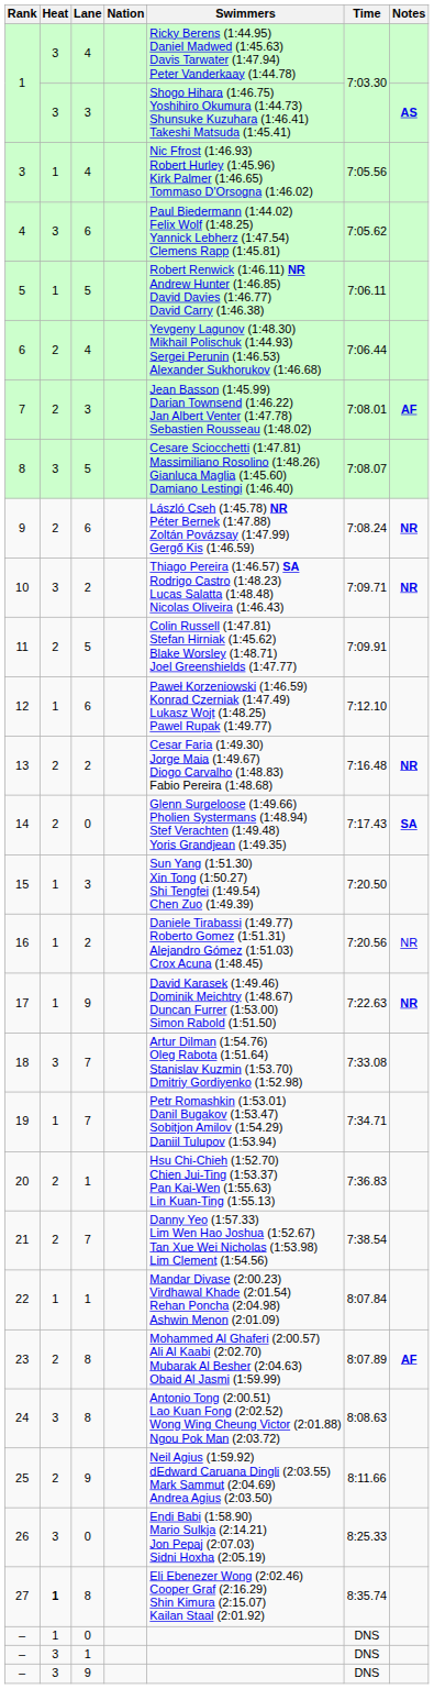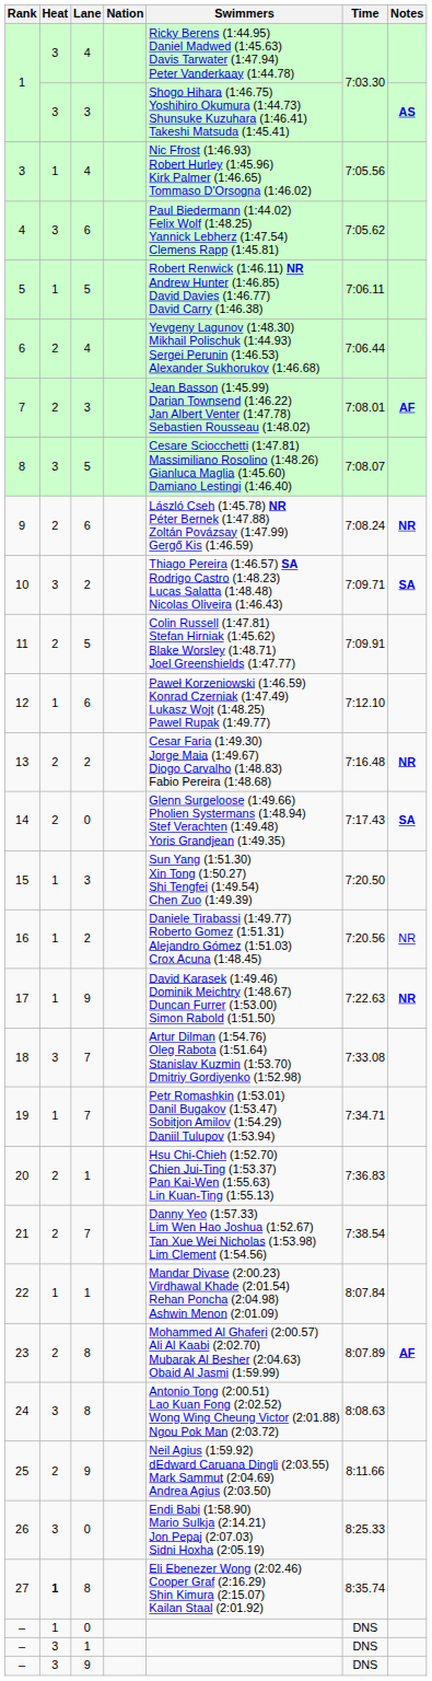10 | Notes: NR -> SA
